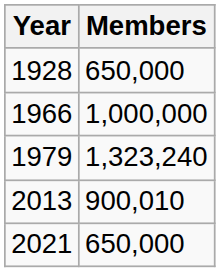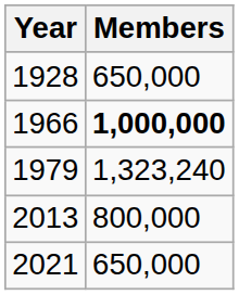1966 | Members: normal -> bold
2013 | Members: 900,010 -> 800,000
